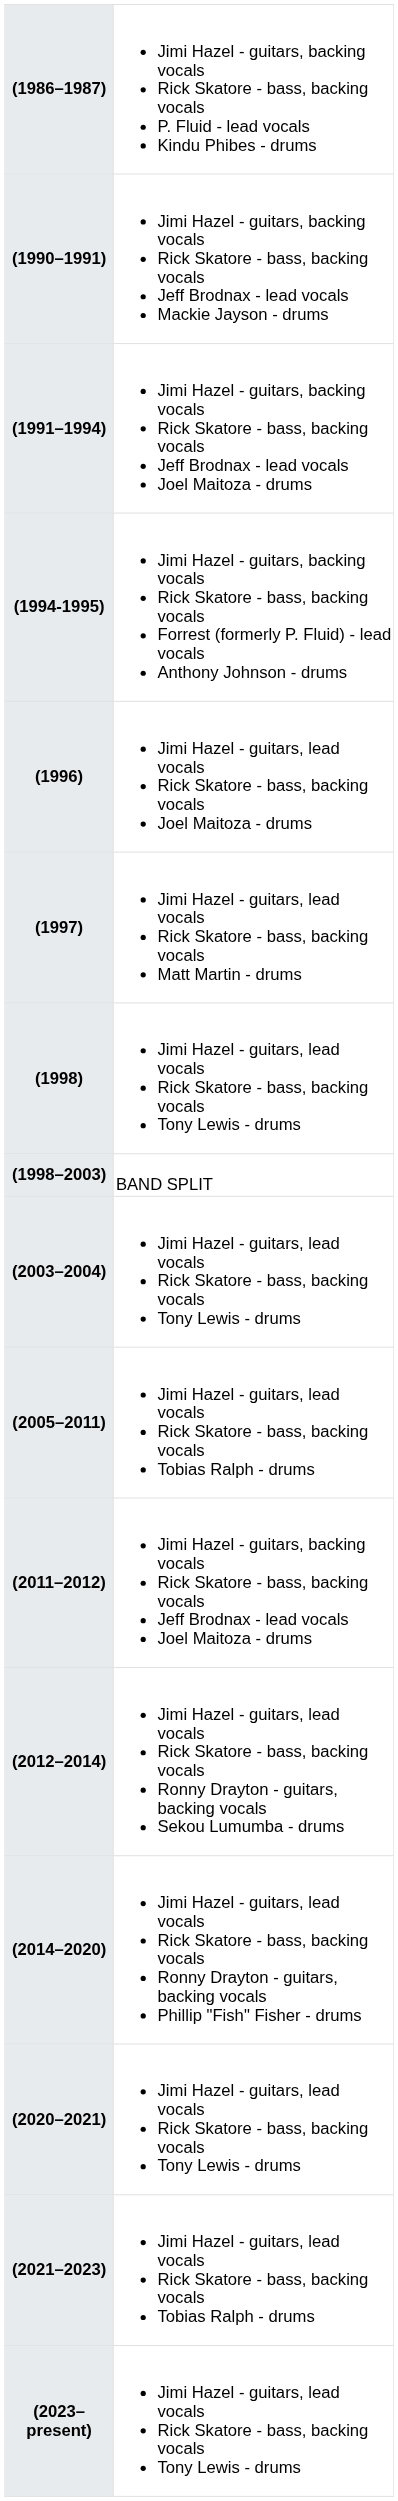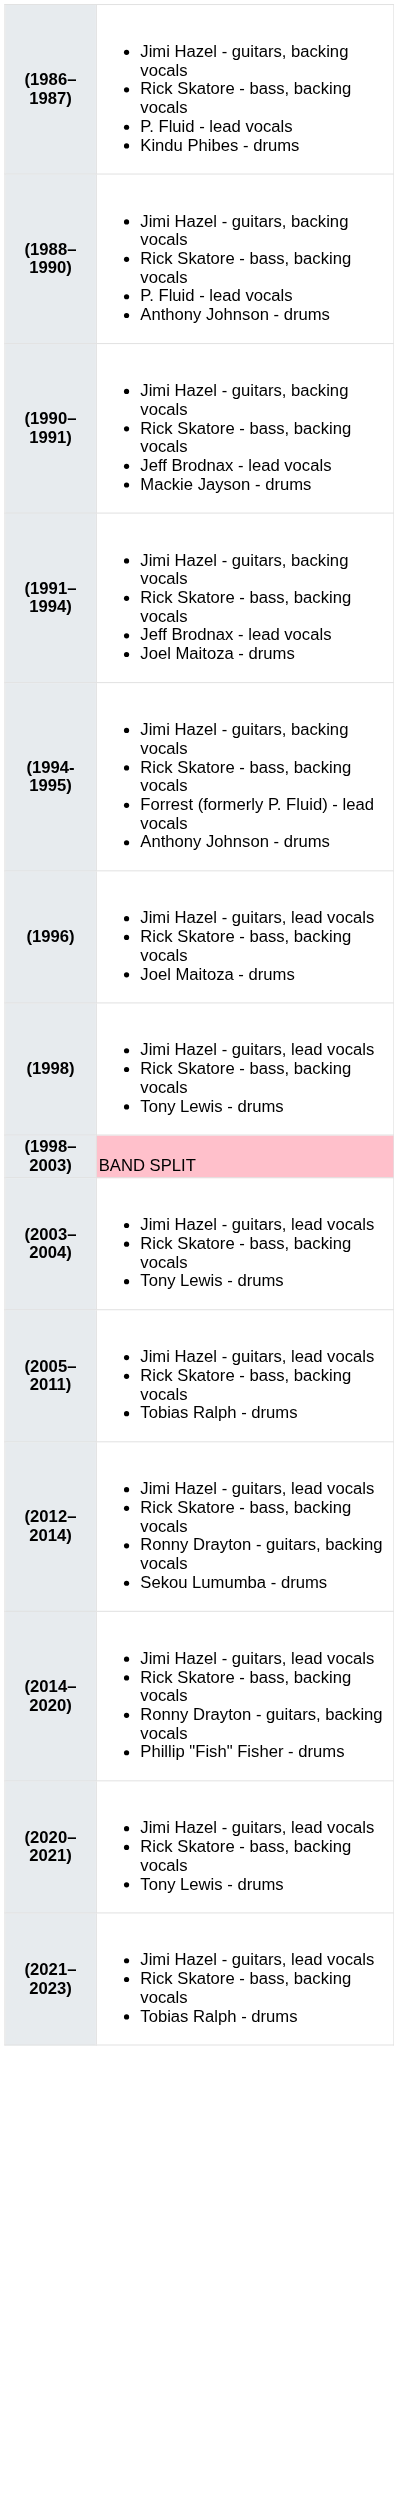+ row: (1988–1990) | Jimi Hazel - guitars, backing vocals Rick Skatore - bass, backing vocals P. Fluid - lead vocals Anthony Johnson - drums
- row: (1997) | Jimi Hazel - guitars, lead vocals Rick Skatore - bass, backing vocals Matt Martin - drums
(1998–2003) | column 2: no background -> pink background
- row: (2011–2012) | Jimi Hazel - guitars, backing vocals Rick Skatore - bass, backing vocals Jeff Brodnax - lead vocals Joel Maitoza - drums
- row: (2023–present) | Jimi Hazel - guitars, lead vocals Rick Skatore - bass, backing vocals Tony Lewis - drums
